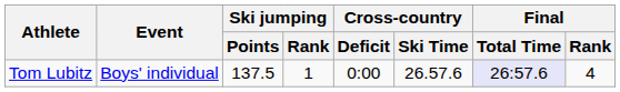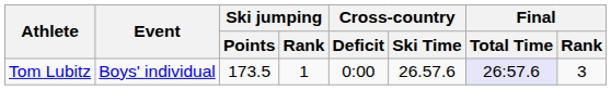Tom Lubitz | Ski jumping / Points: 137.5 -> 173.5
Tom Lubitz | Final / Rank: 4 -> 3
